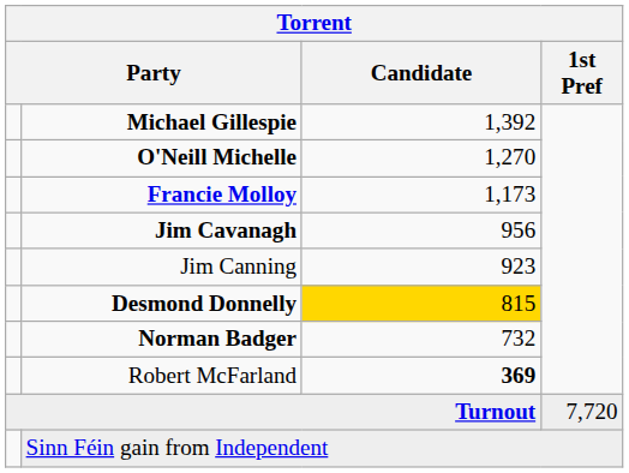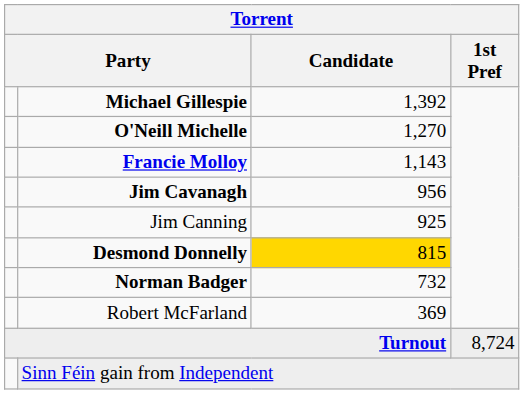Francie Molloy | Candidate: 1,173 -> 1,143
Jim Canning | Candidate: 923 -> 925
Robert McFarland | Candidate: bold -> normal
Turnout | 1st Pref: 7,720 -> 8,724
